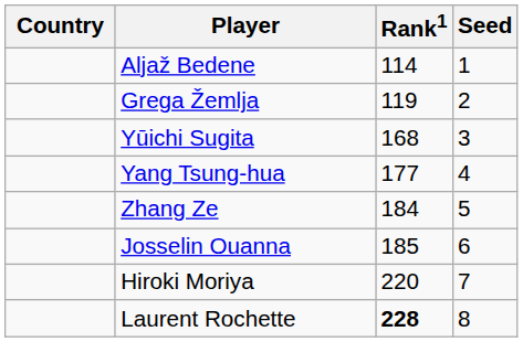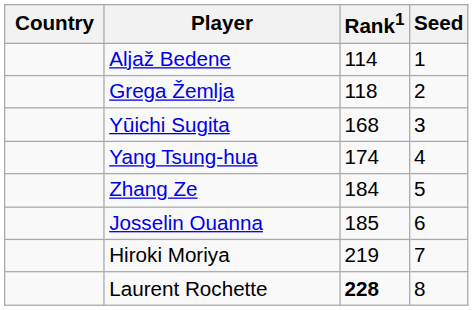Grega Žemlja | Rank1: 119 -> 118
Yang Tsung-hua | Rank1: 177 -> 174
Hiroki Moriya | Rank1: 220 -> 219
